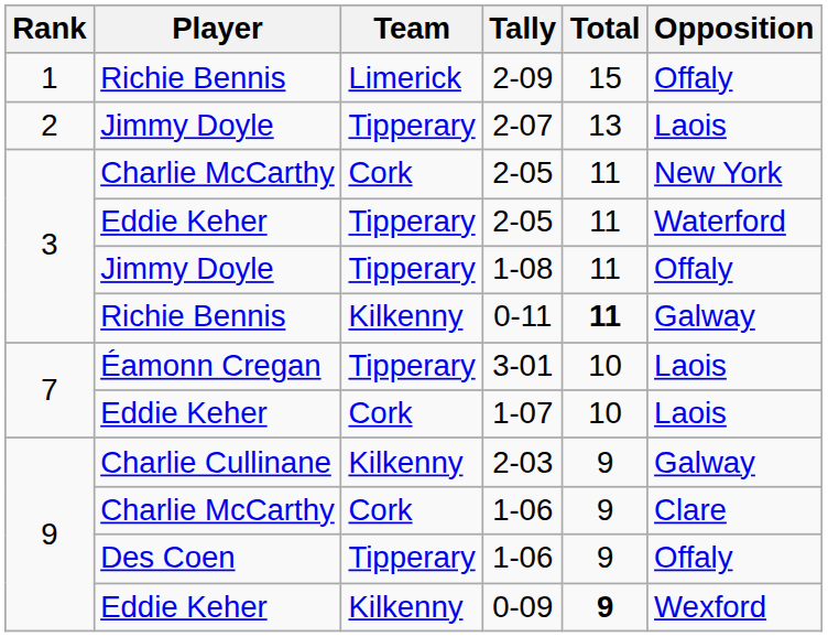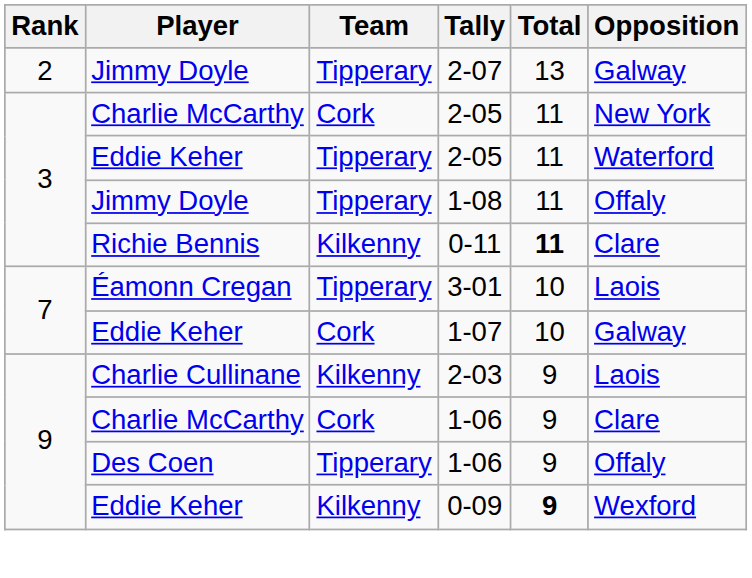- row: 1 | Richie Bennis | Limerick | 2-09 | 15 | Offaly
2-07 | Opposition: Laois -> Galway
0-11 | Opposition: Galway -> Clare
1-07 | Opposition: Laois -> Galway
2-03 | Opposition: Galway -> Laois
